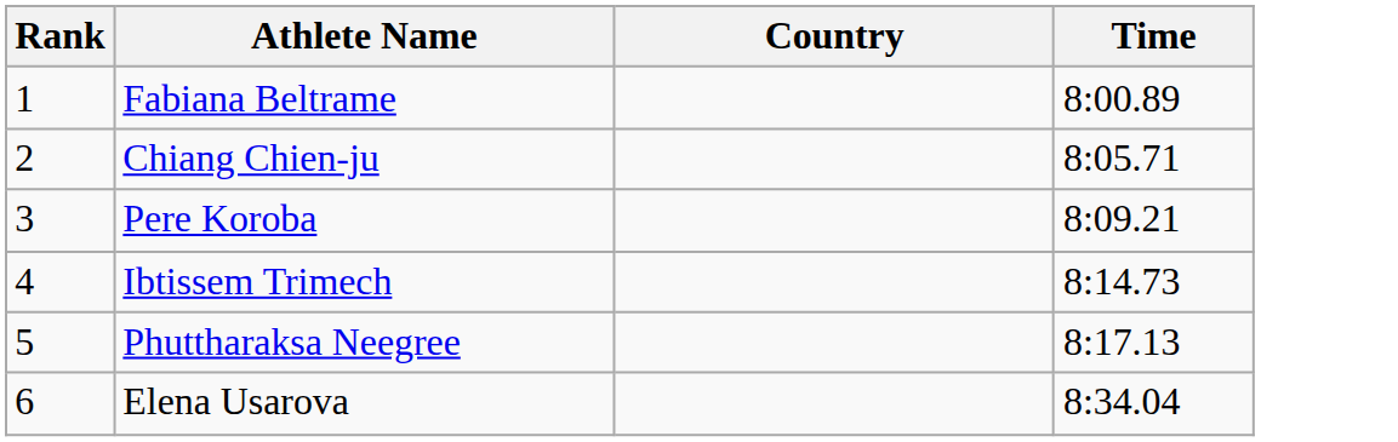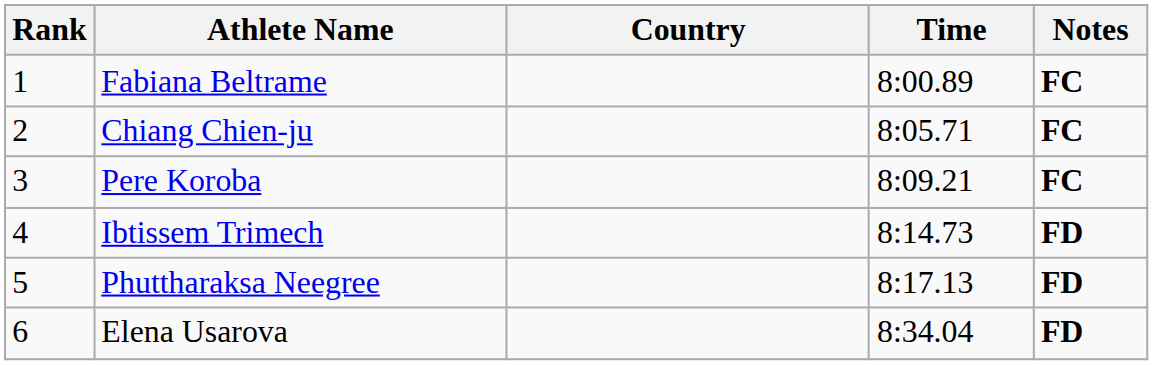+ column: Notes | FC | FC | FC | FD | FD | FD
